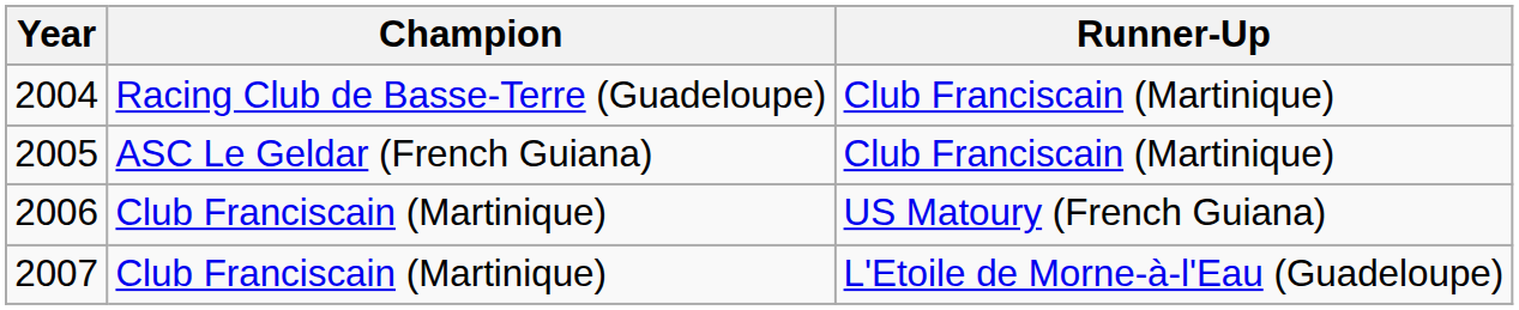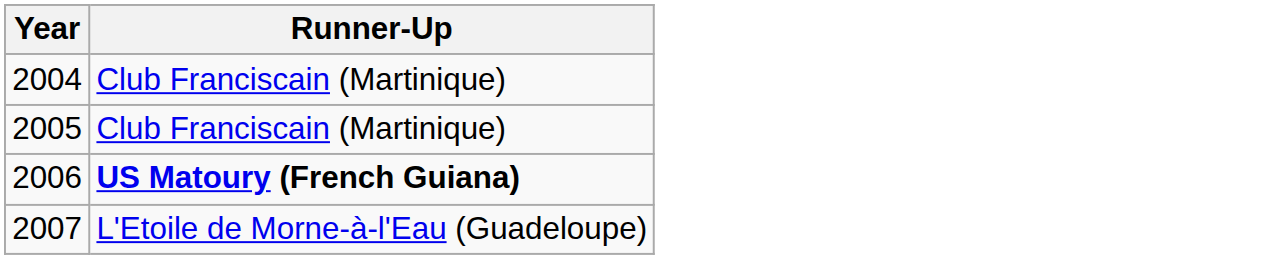- column: Champion | Racing Club de Basse-Terre (Guadeloupe) | ASC Le Geldar (French Guiana) | Club Franciscain (Martinique) | Club Franciscain (Martinique)
2006 | Runner-Up: normal -> bold
